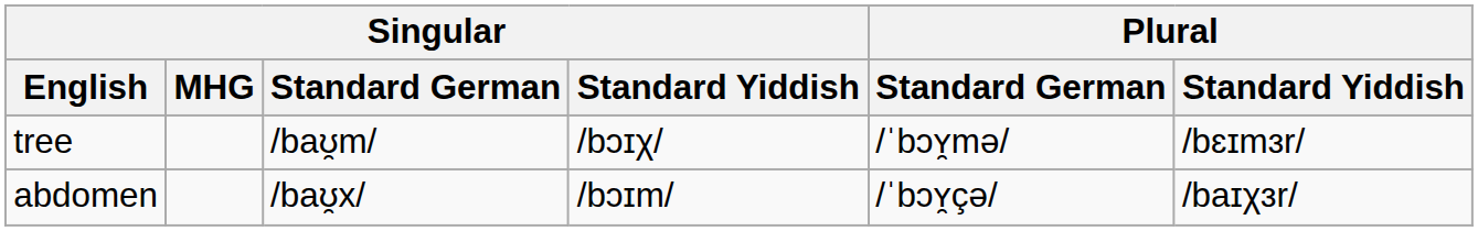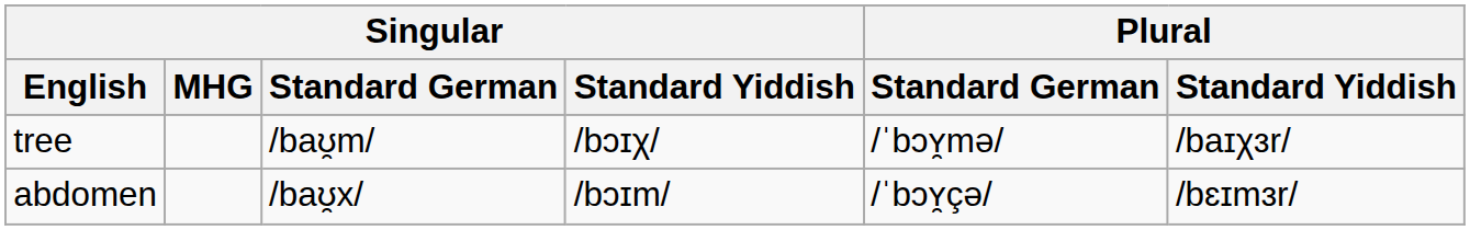tree | Plural / Standard Yiddish: /bɛɪmɜr/ -> /baɪχɜr/
abdomen | Plural / Standard Yiddish: /baɪχɜr/ -> /bɛɪmɜr/
